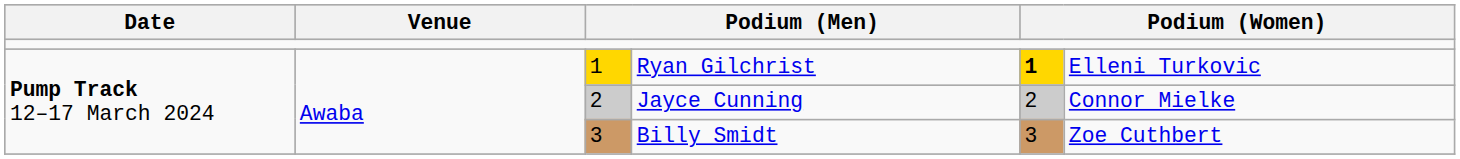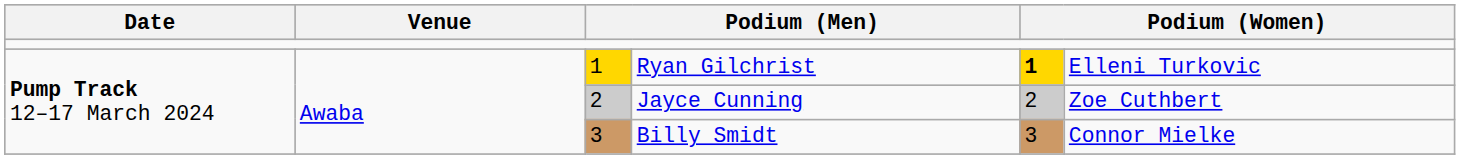Jayce Cunning | column 6: Connor Mielke -> Zoe Cuthbert
Billy Smidt | column 6: Zoe Cuthbert -> Connor Mielke
